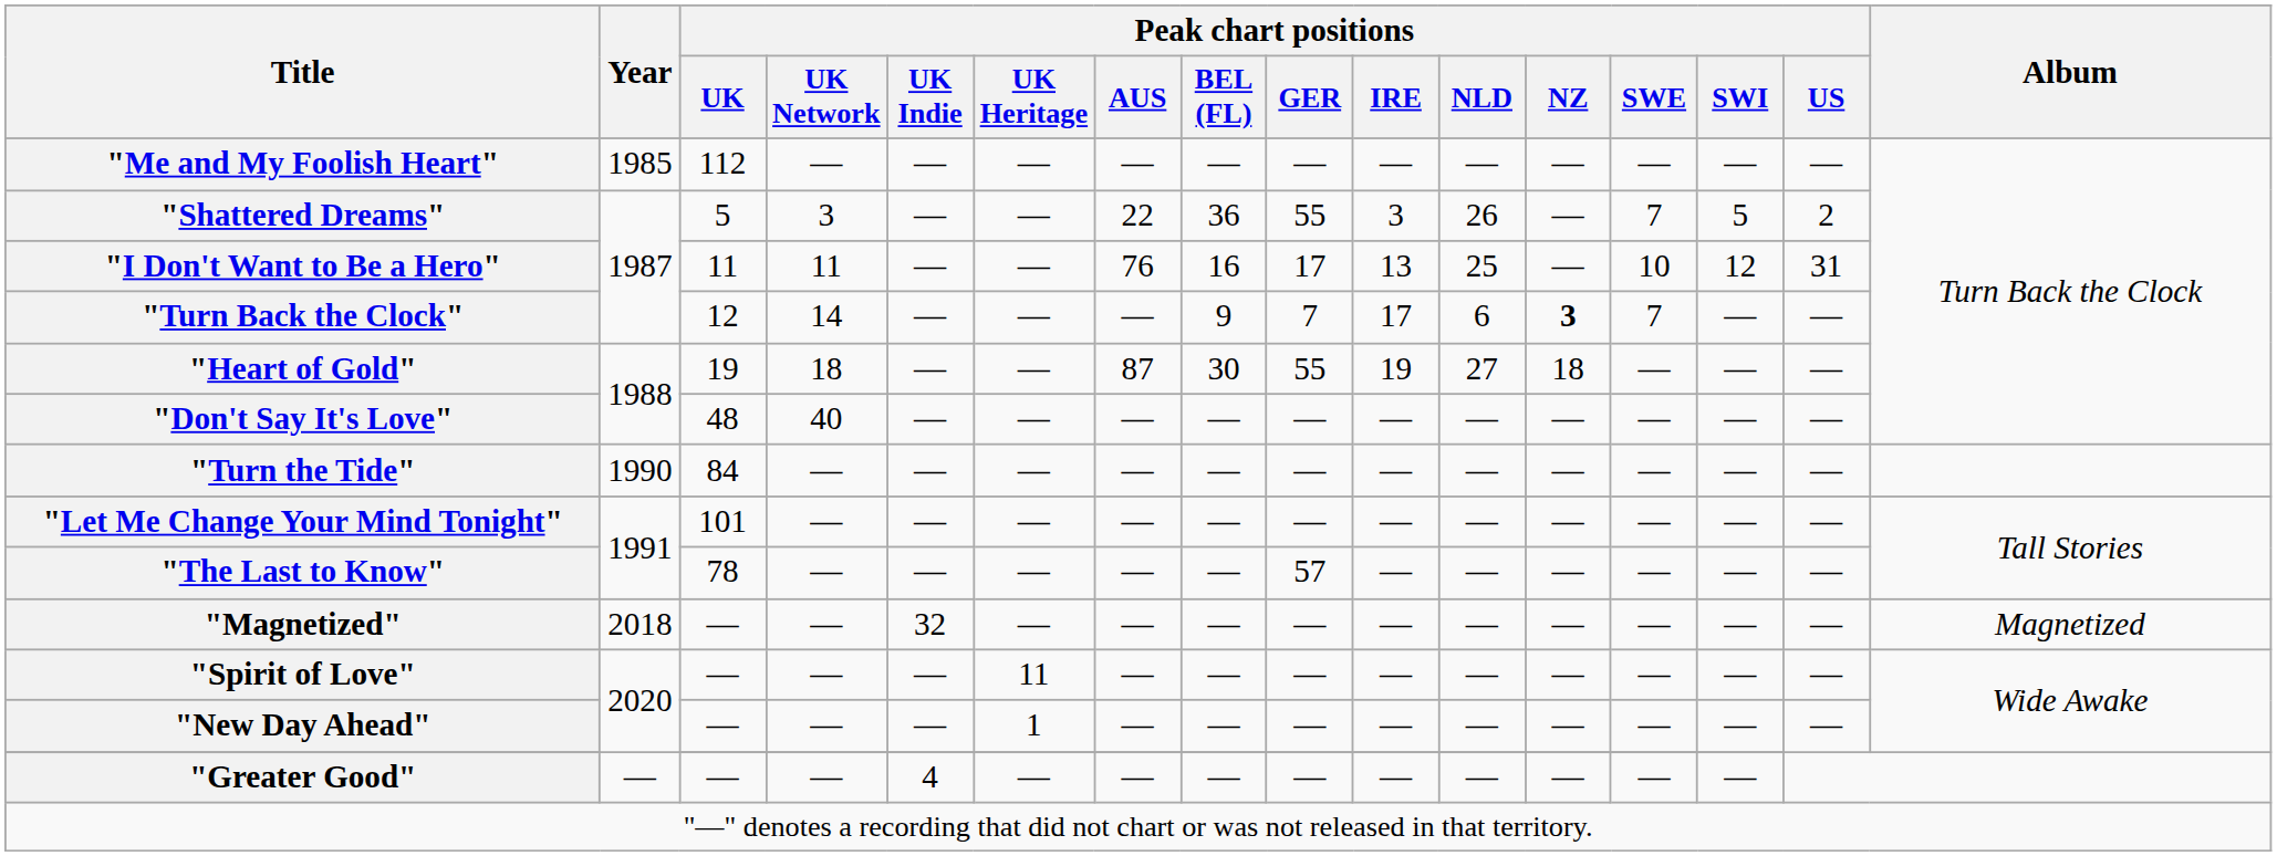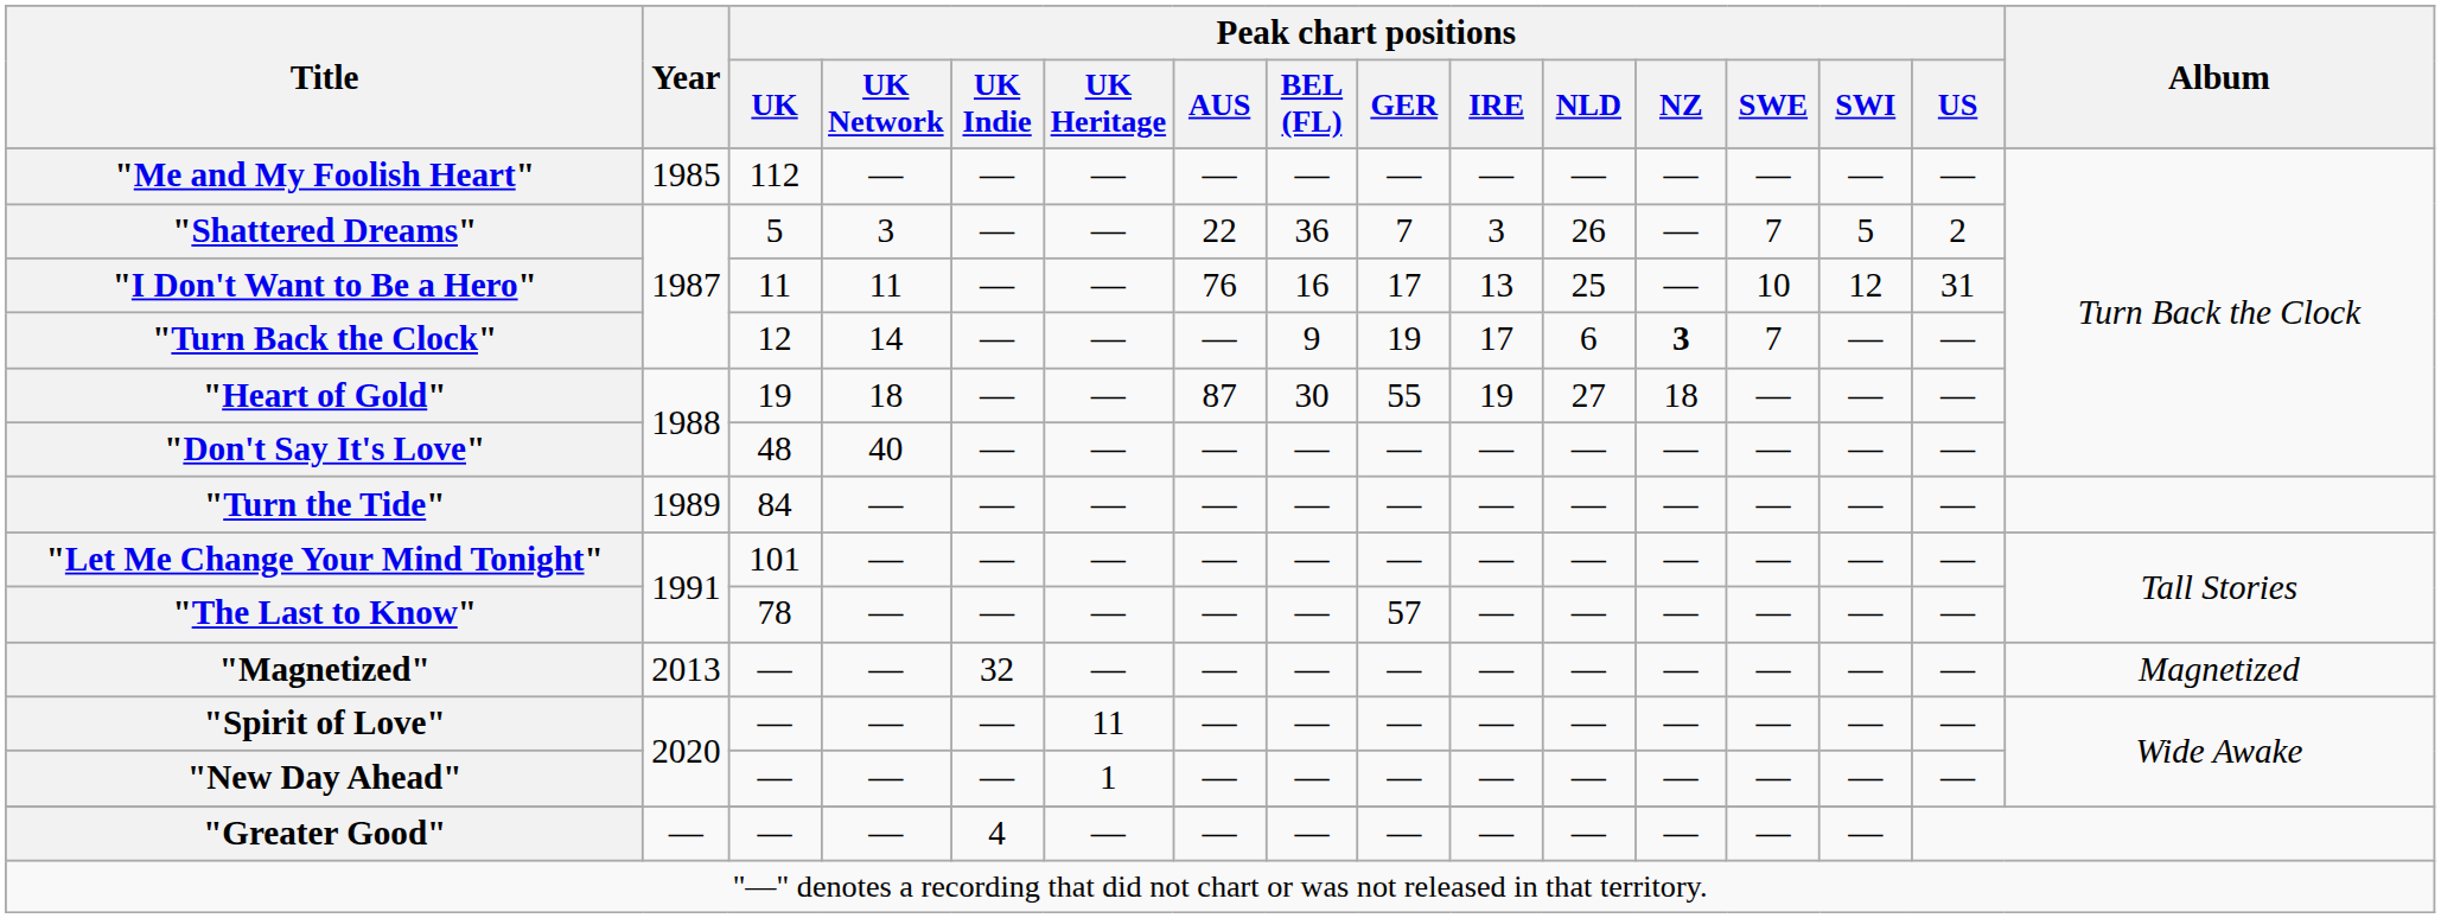"Shattered Dreams" | Peak chart positions / GER: 55 -> 7
"Turn Back the Clock" | Peak chart positions / GER: 7 -> 19
"Turn the Tide" | Year: 1990 -> 1989
"Magnetized" | Year: 2018 -> 2013
